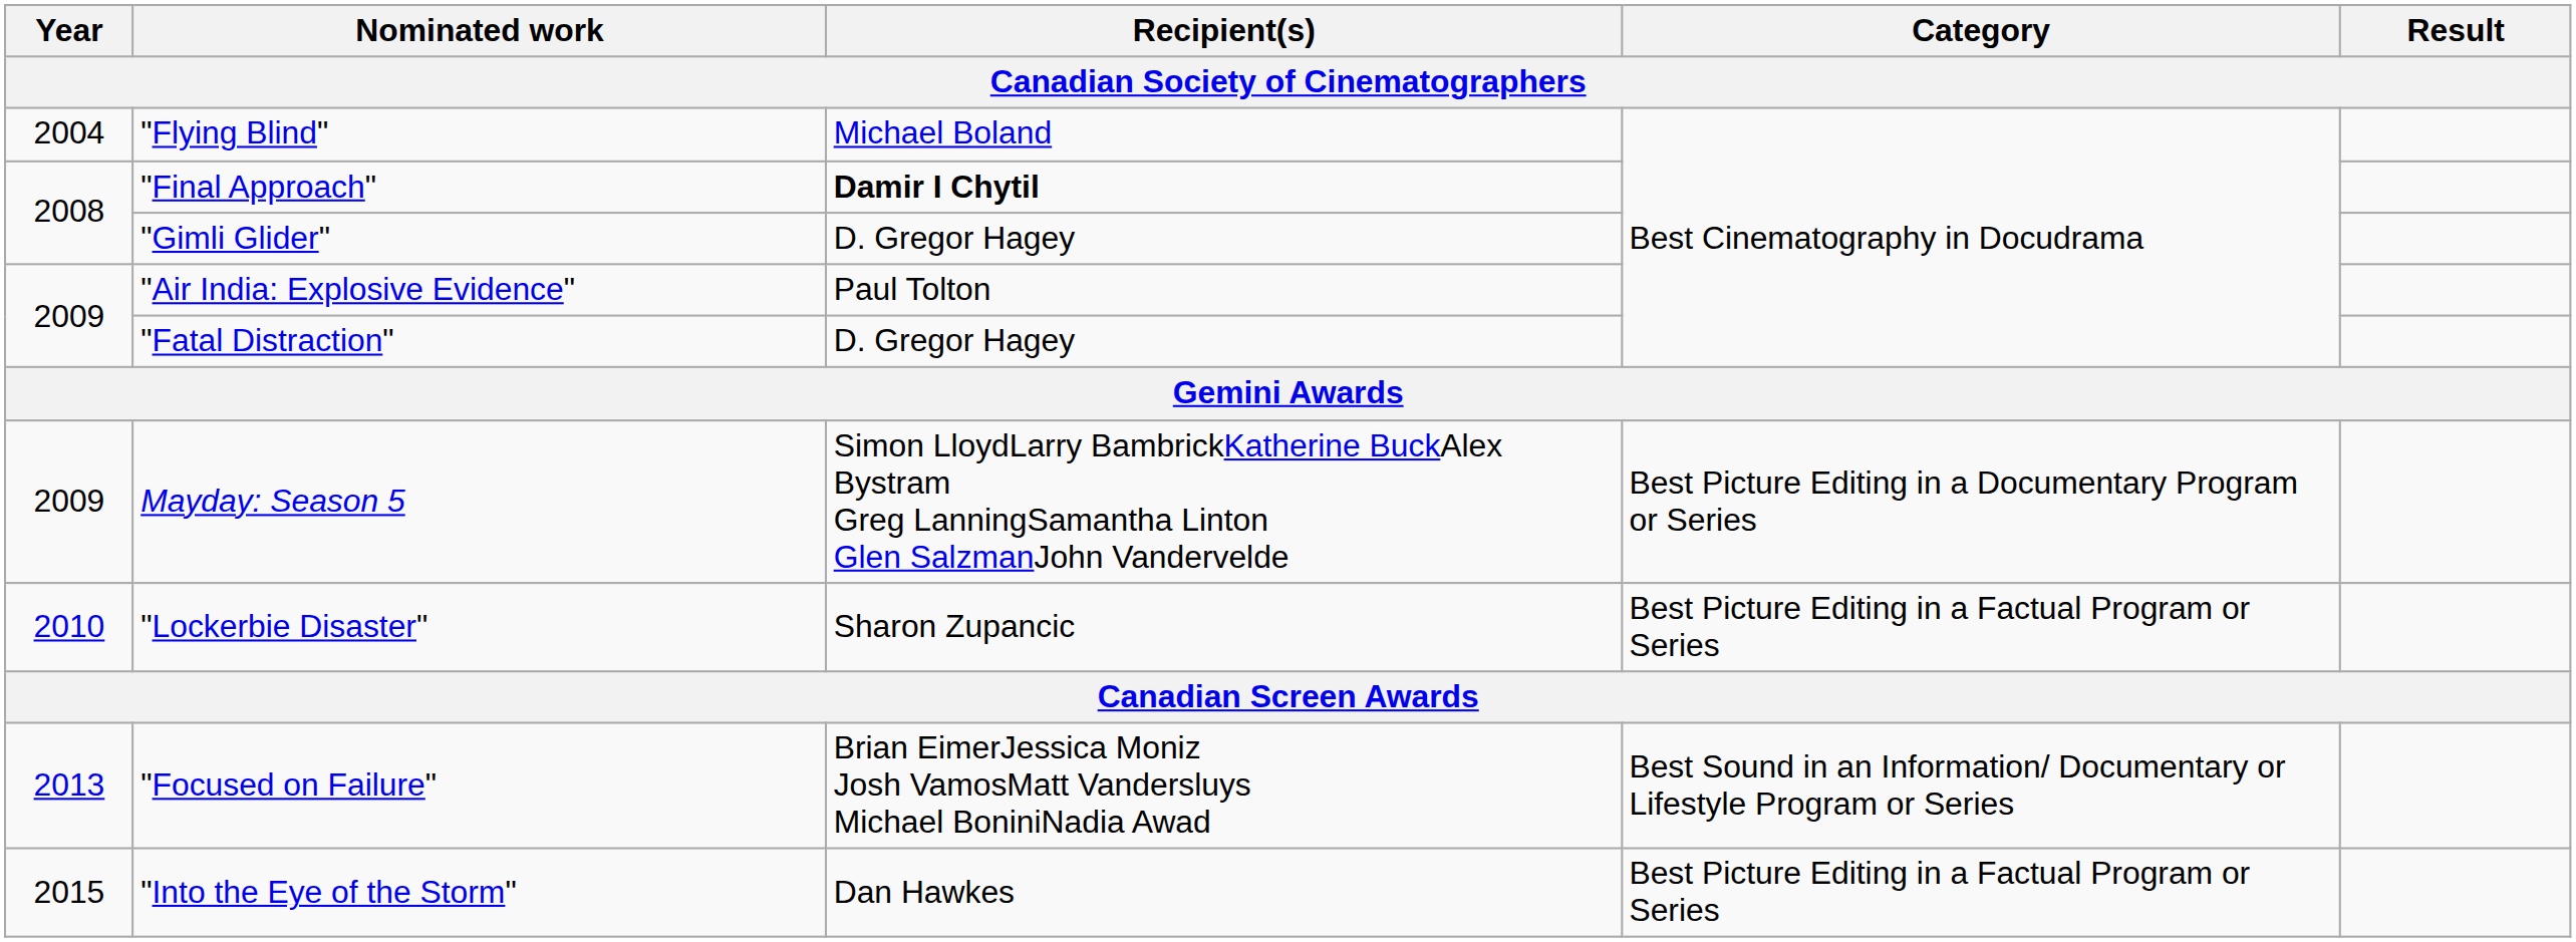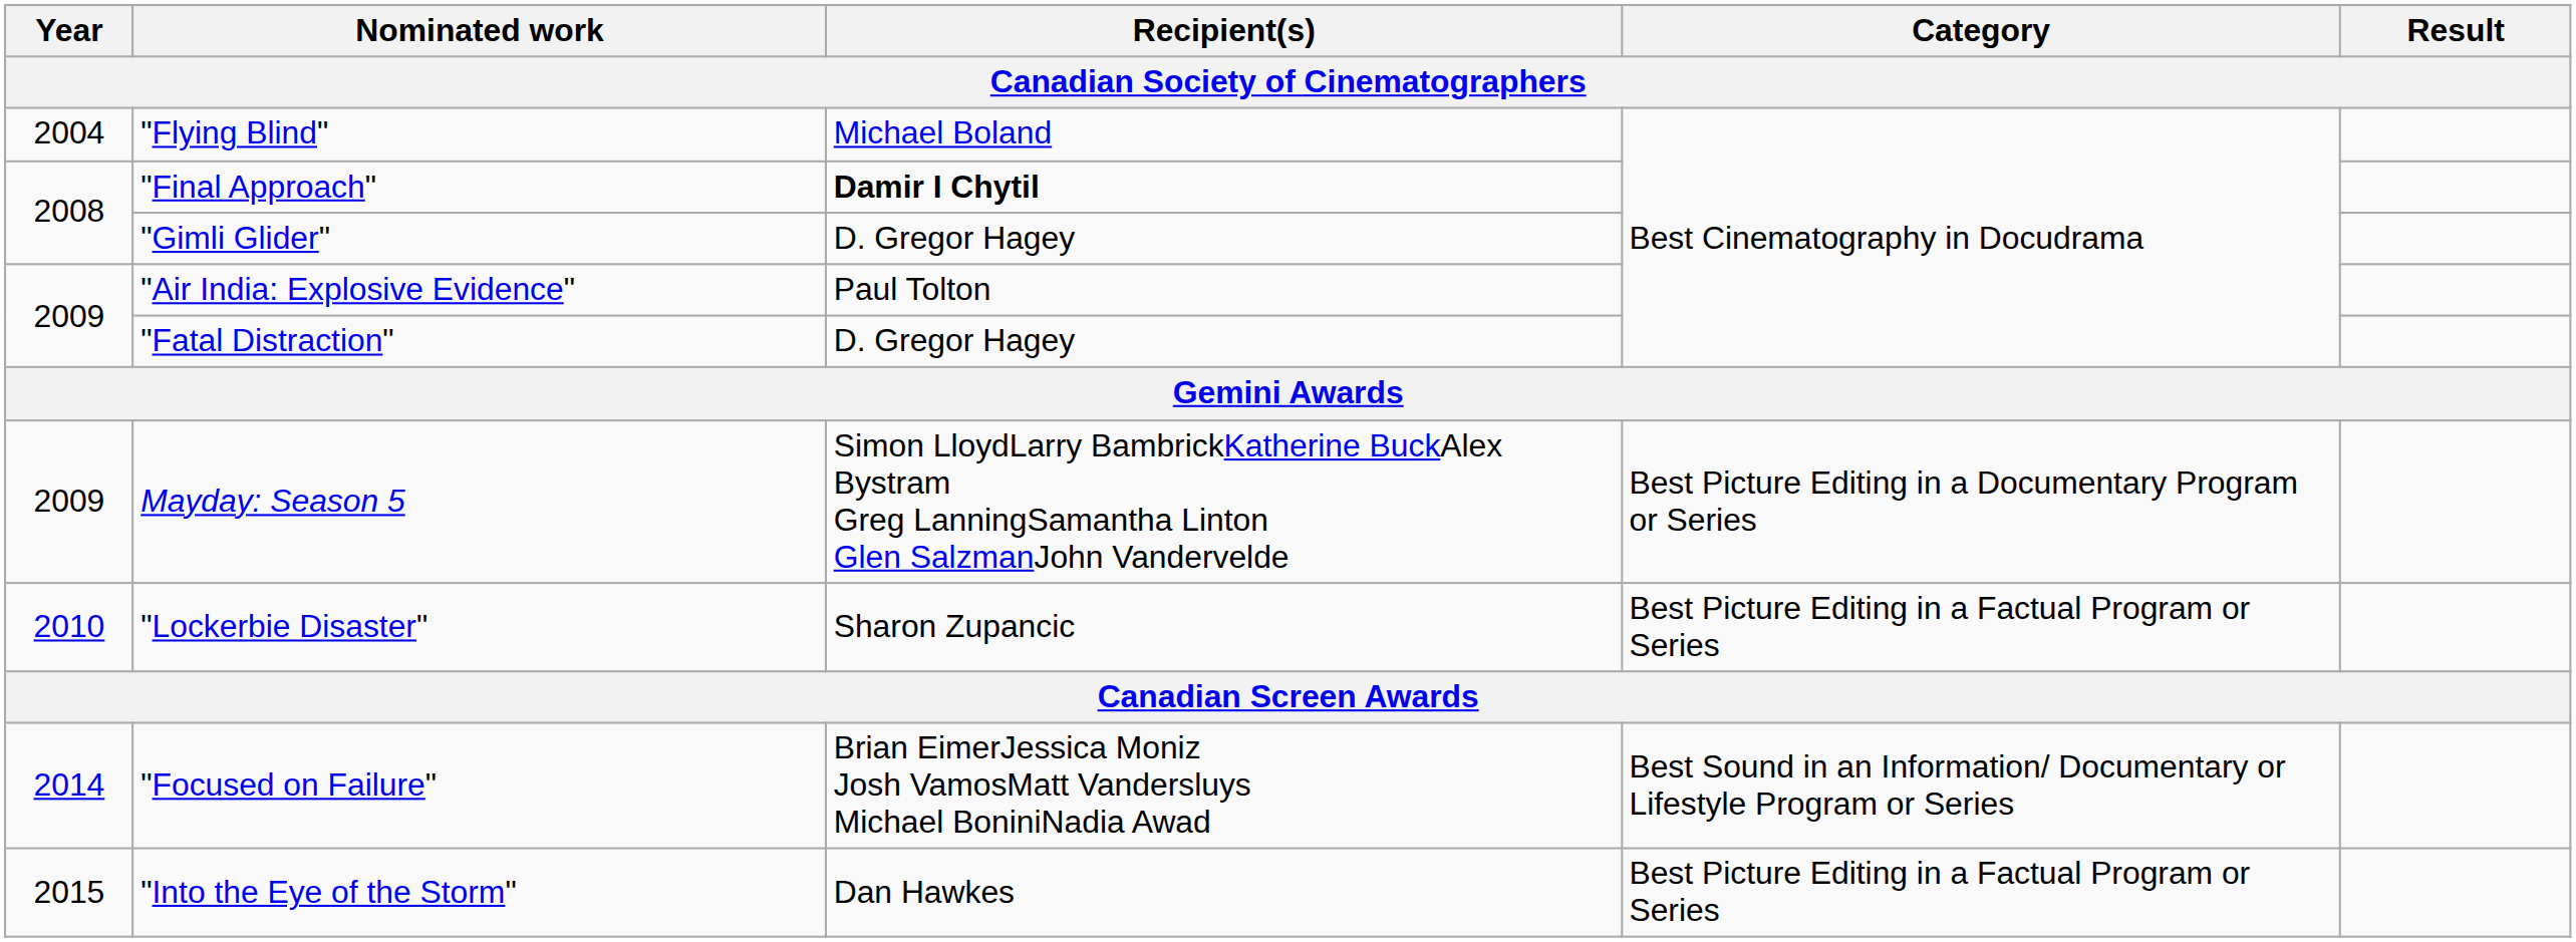"Focused on Failure" | Year: 2013 -> 2014
